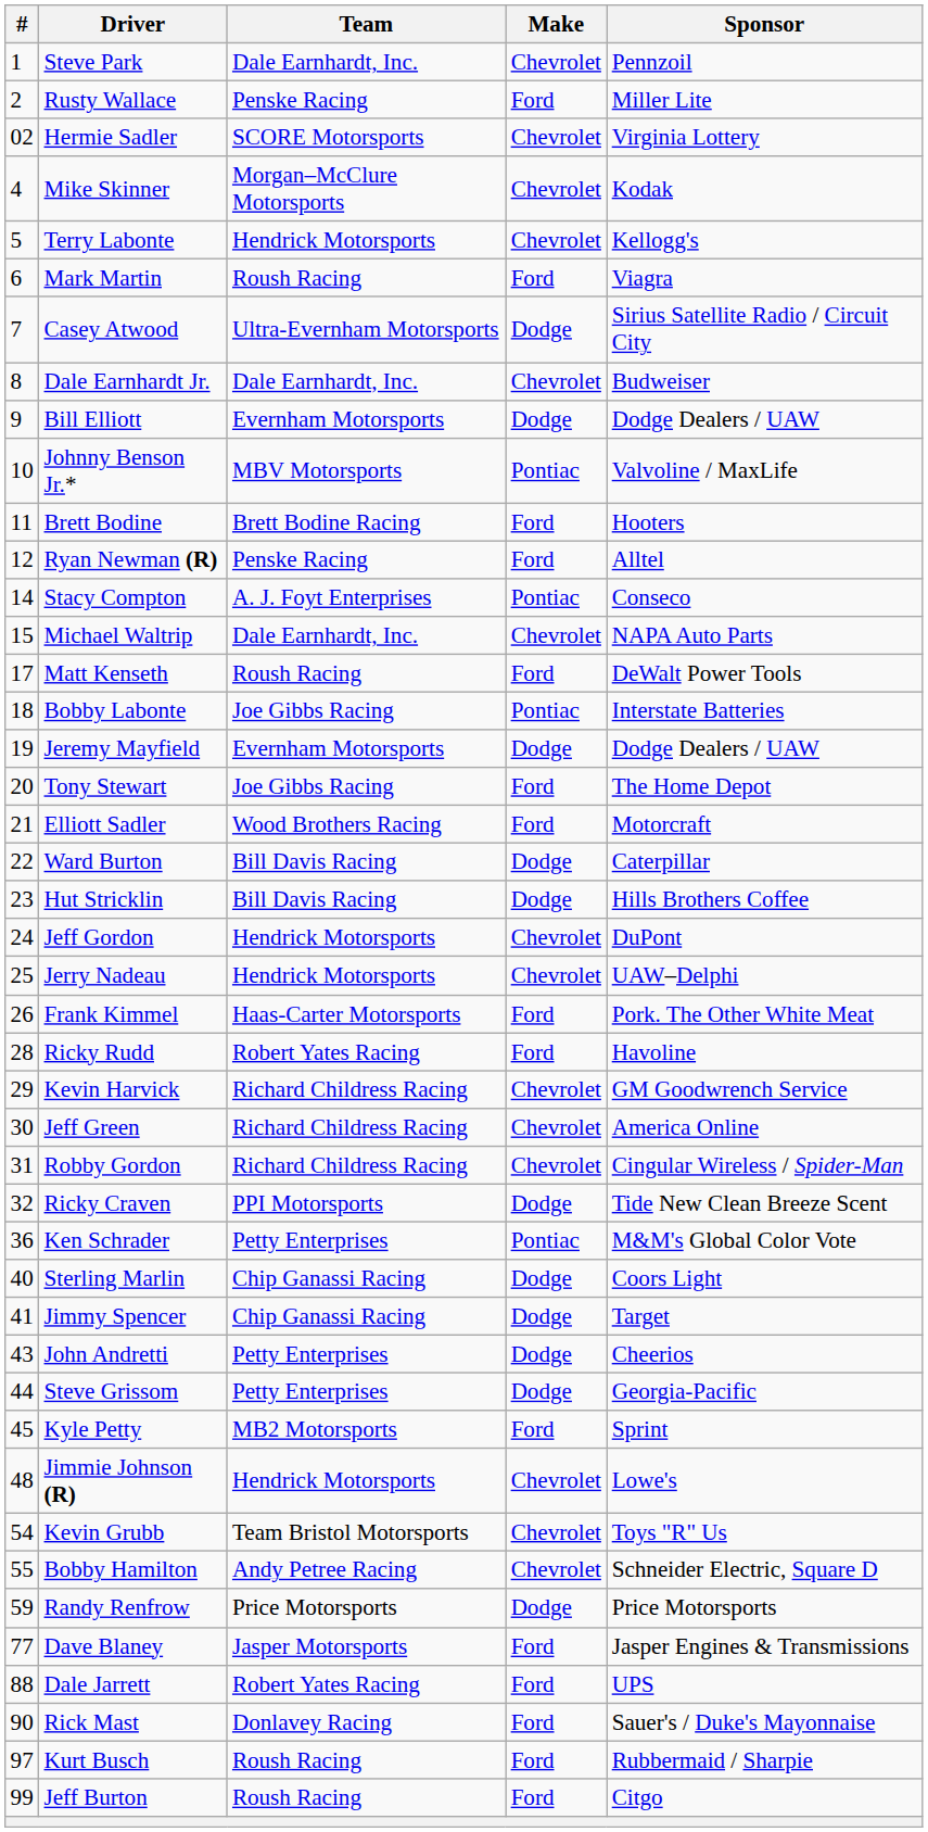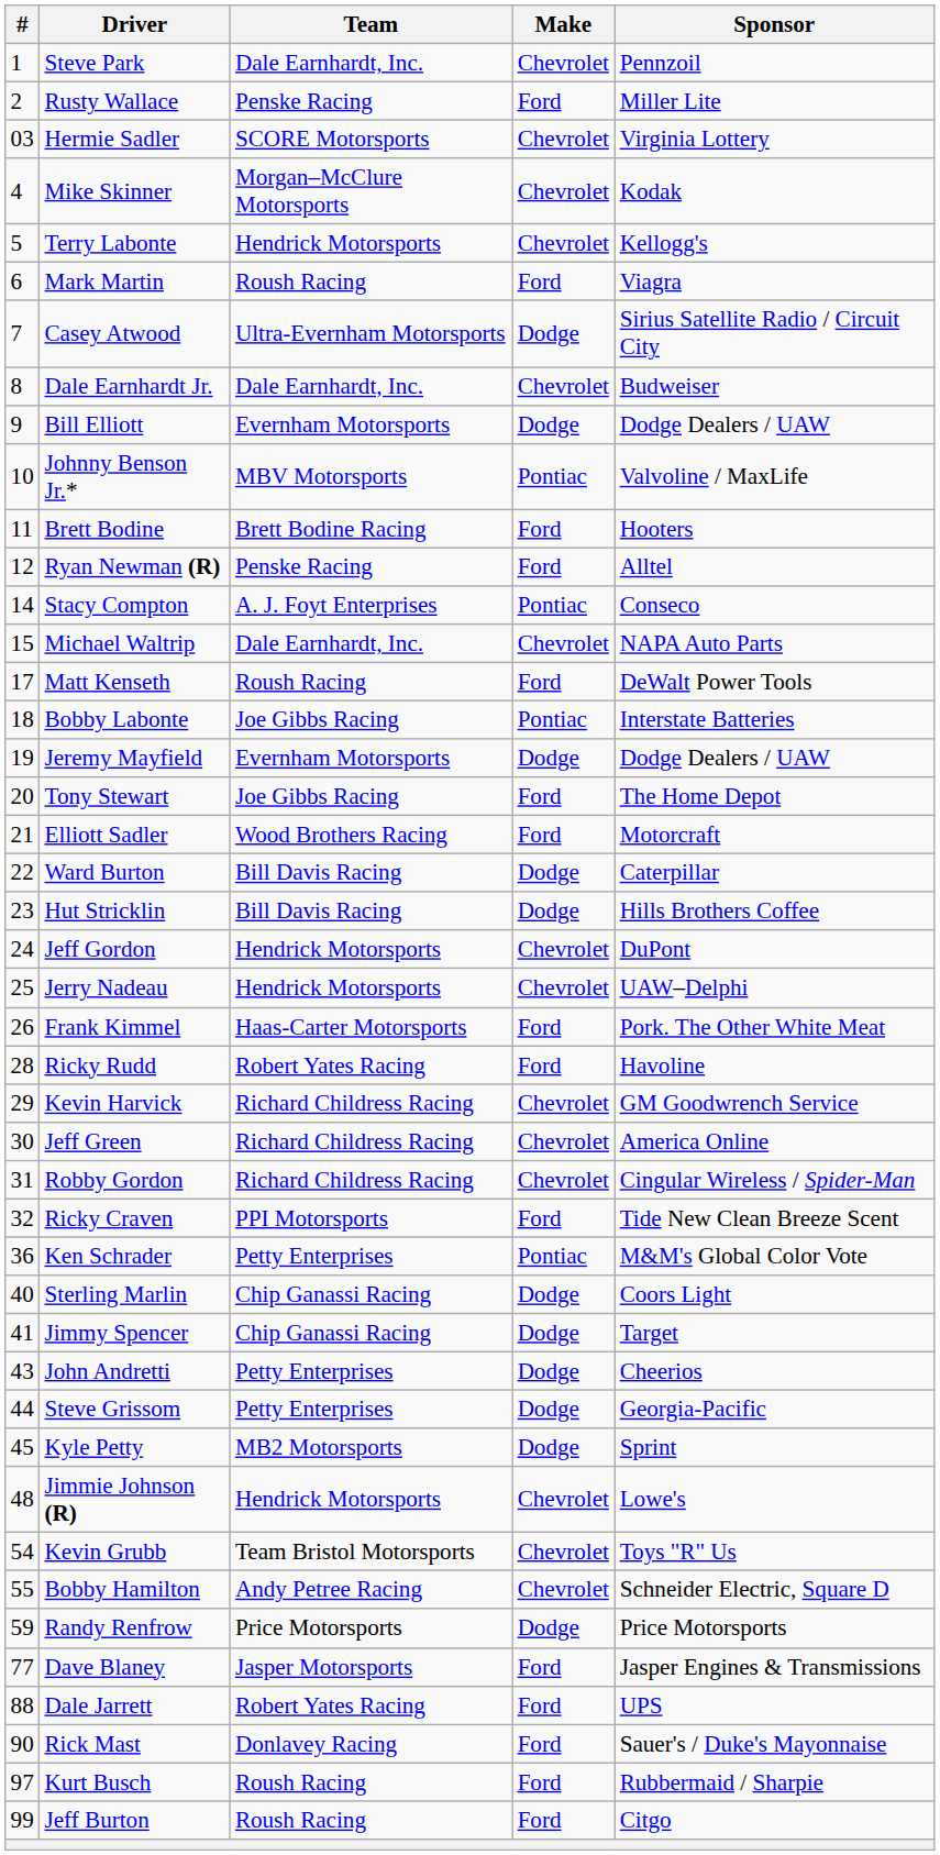Hermie Sadler | #: 02 -> 03
Ricky Craven | Make: Dodge -> Ford
Kyle Petty | Make: Ford -> Dodge
